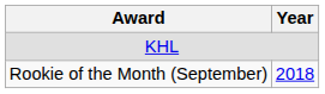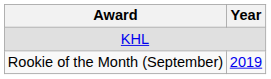Rookie of the Month (September) | Year: 2018 -> 2019
